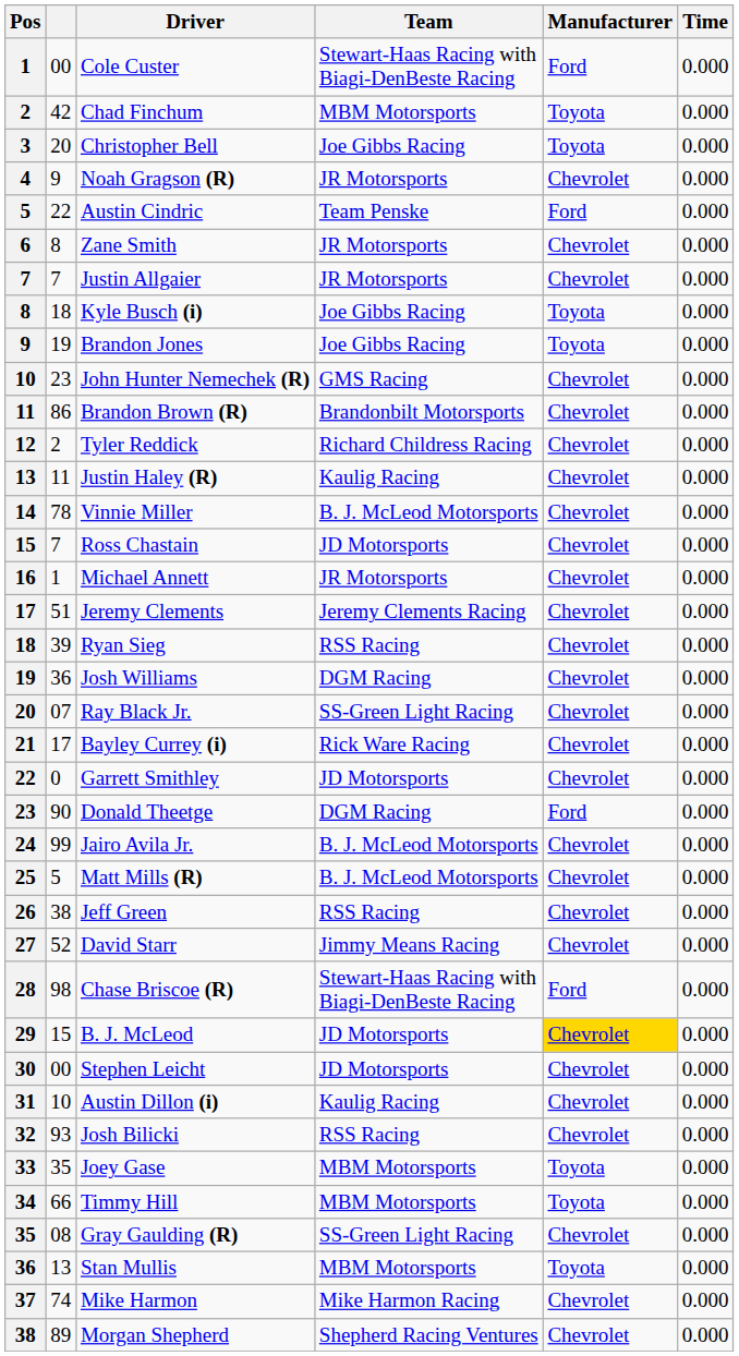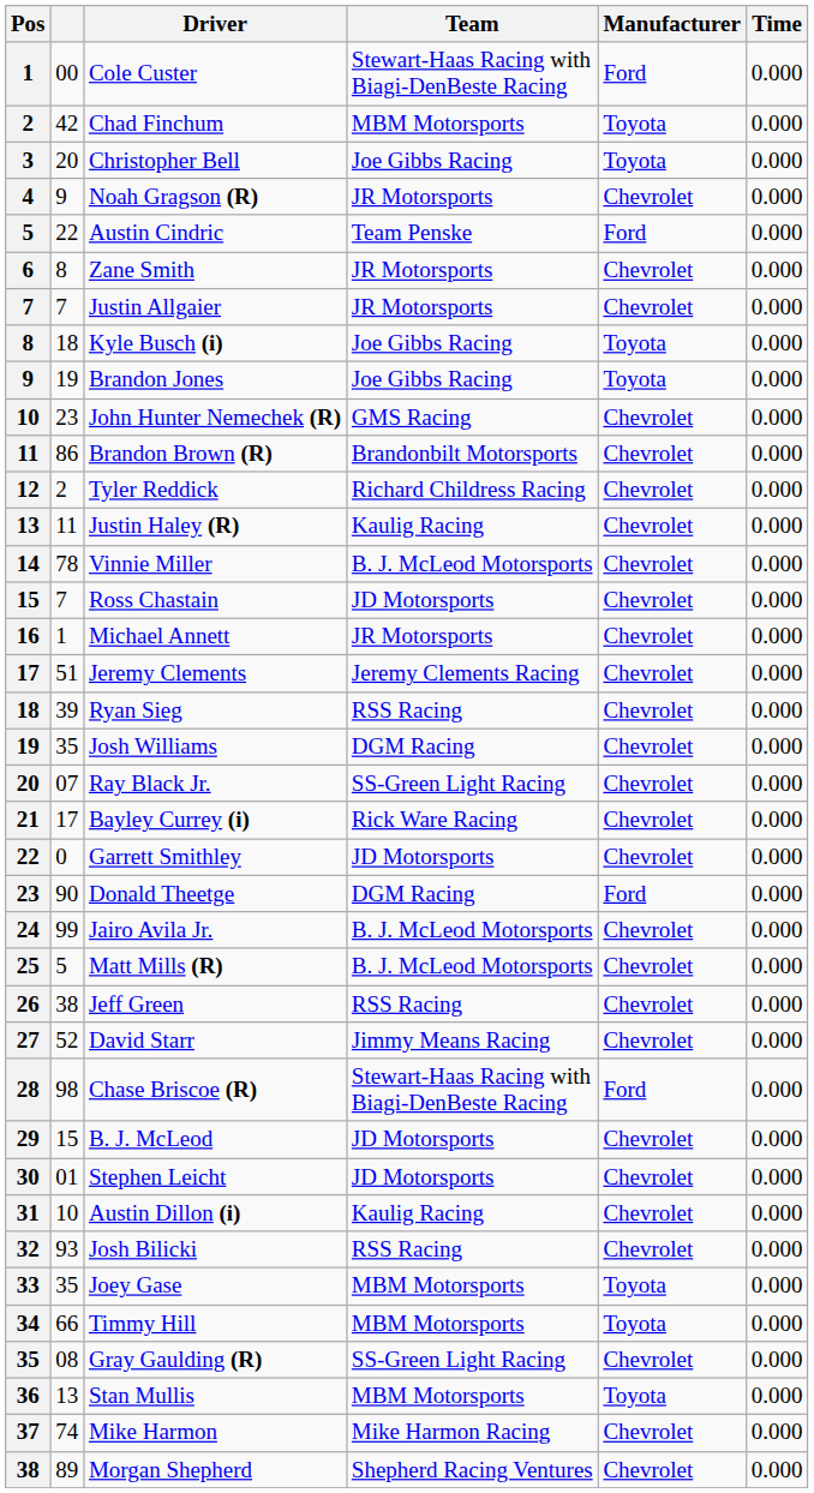Josh Williams | column 2: 36 -> 35
B. J. McLeod | Manufacturer: gold background -> no background
Stephen Leicht | column 2: 00 -> 01
